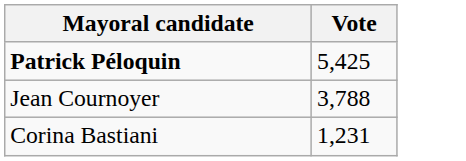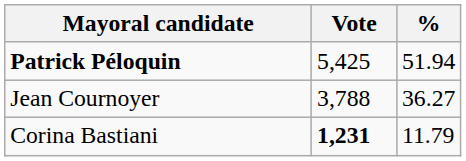+ column: % | 51.94 | 36.27 | 11.79
Corina Bastiani | Vote: normal -> bold
